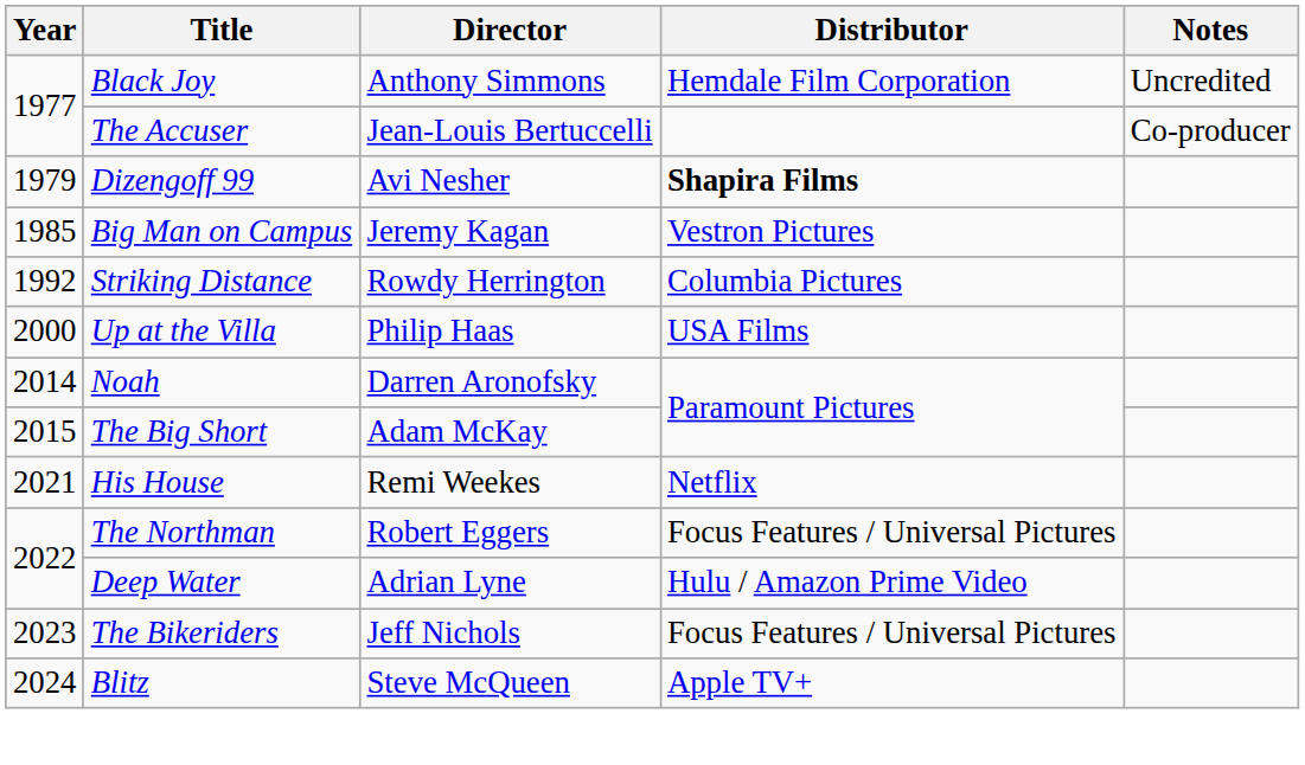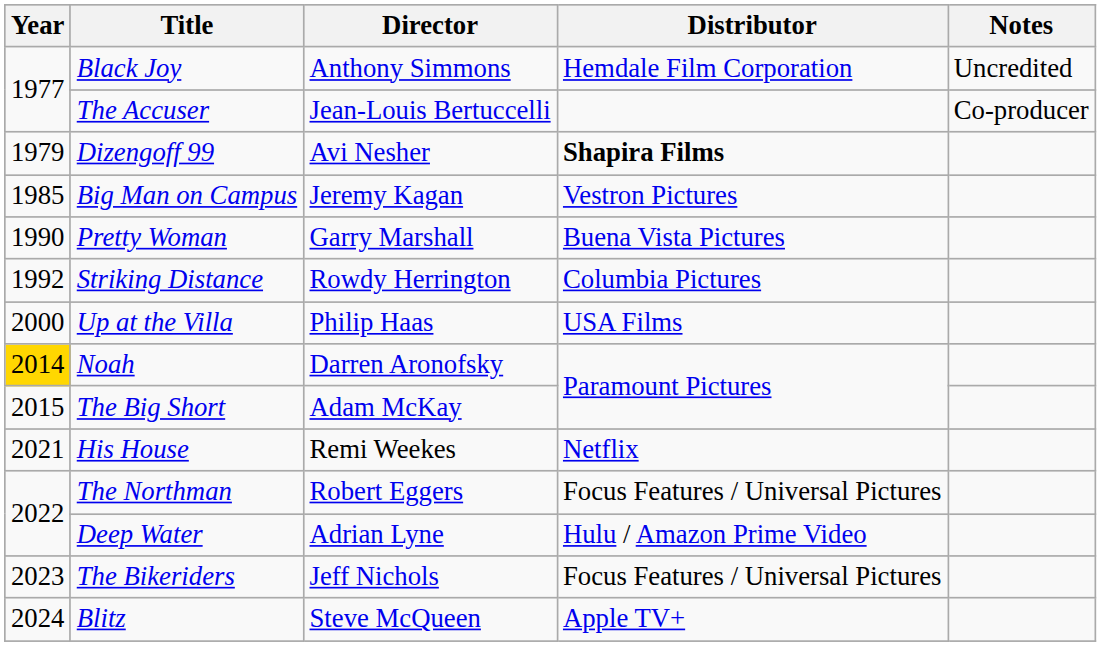+ row: 1990 | Pretty Woman | Garry Marshall | Buena Vista Pictures
Noah | Year: no background -> gold background
